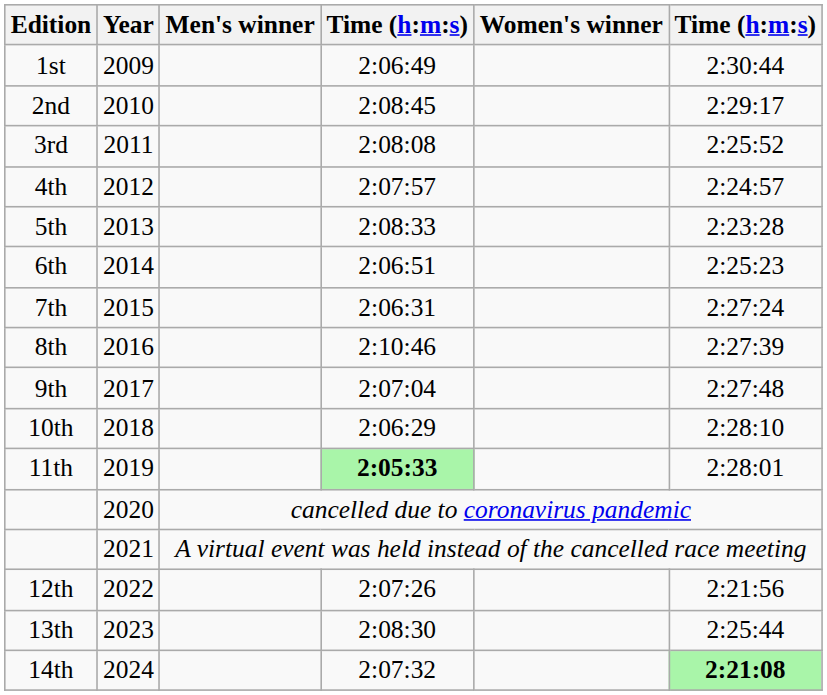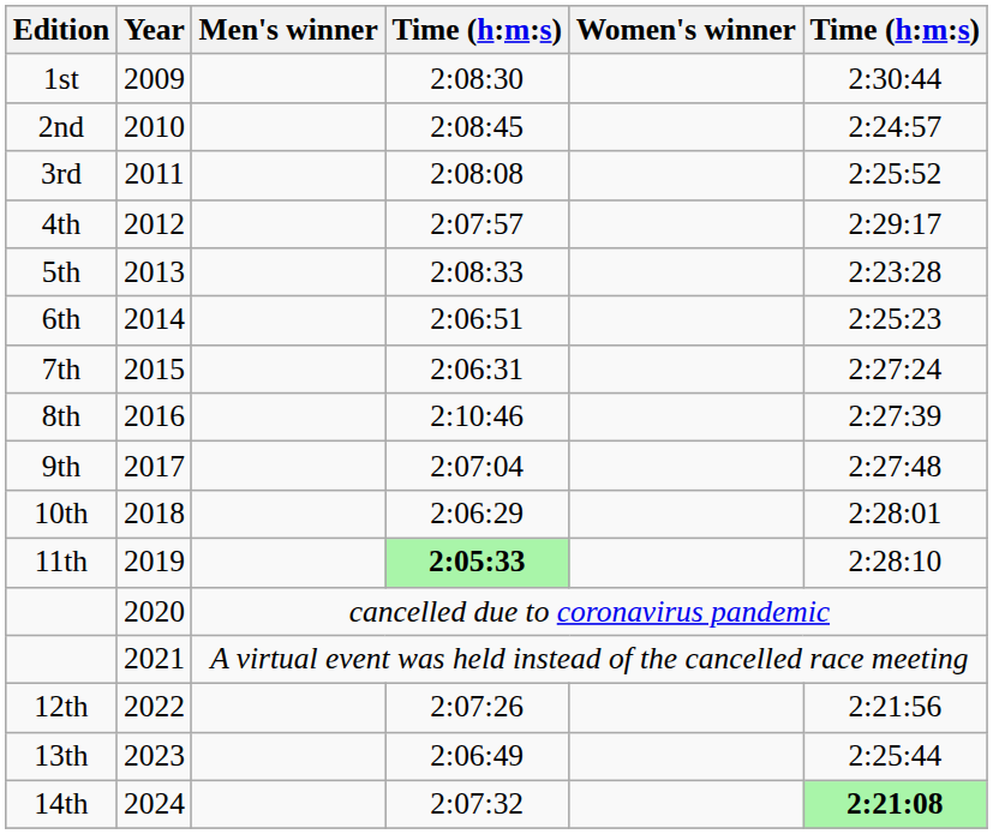1st | column 4: 2:06:49 -> 2:08:30
2nd | column 6: 2:29:17 -> 2:24:57
4th | column 6: 2:24:57 -> 2:29:17
10th | column 6: 2:28:10 -> 2:28:01
11th | column 6: 2:28:01 -> 2:28:10
13th | column 4: 2:08:30 -> 2:06:49
